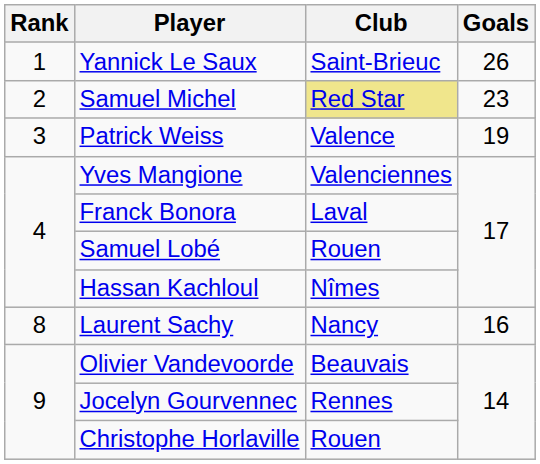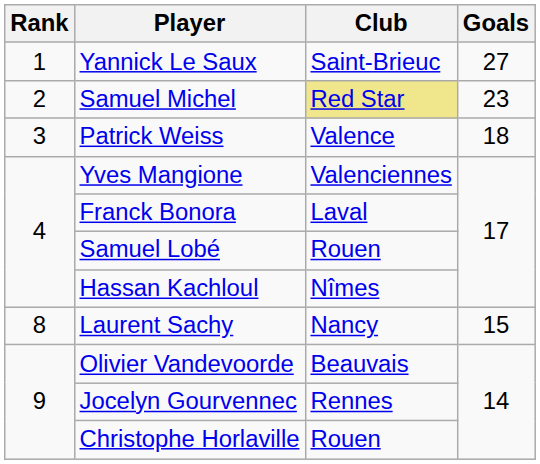Yannick Le Saux | Goals: 26 -> 27
Patrick Weiss | Goals: 19 -> 18
Laurent Sachy | Goals: 16 -> 15
